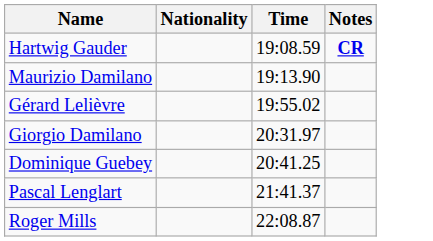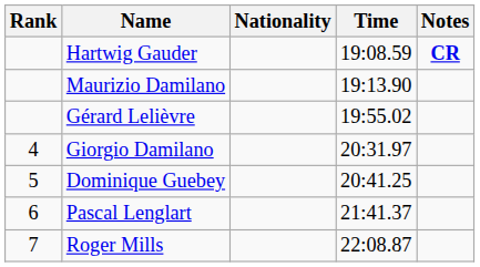+ column: Rank | 4 | 5 | 6 | 7
